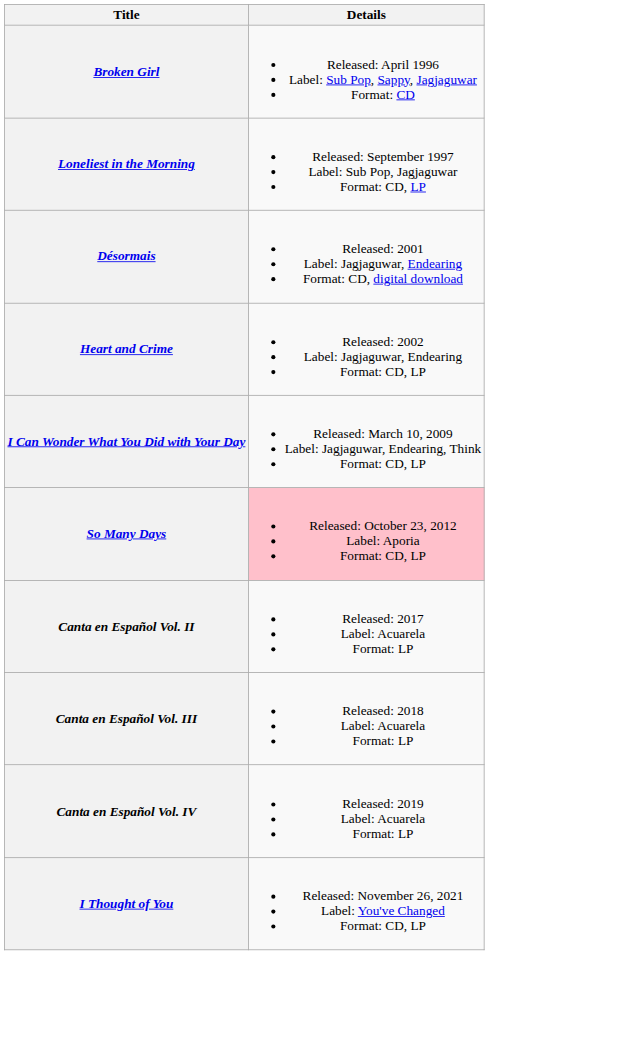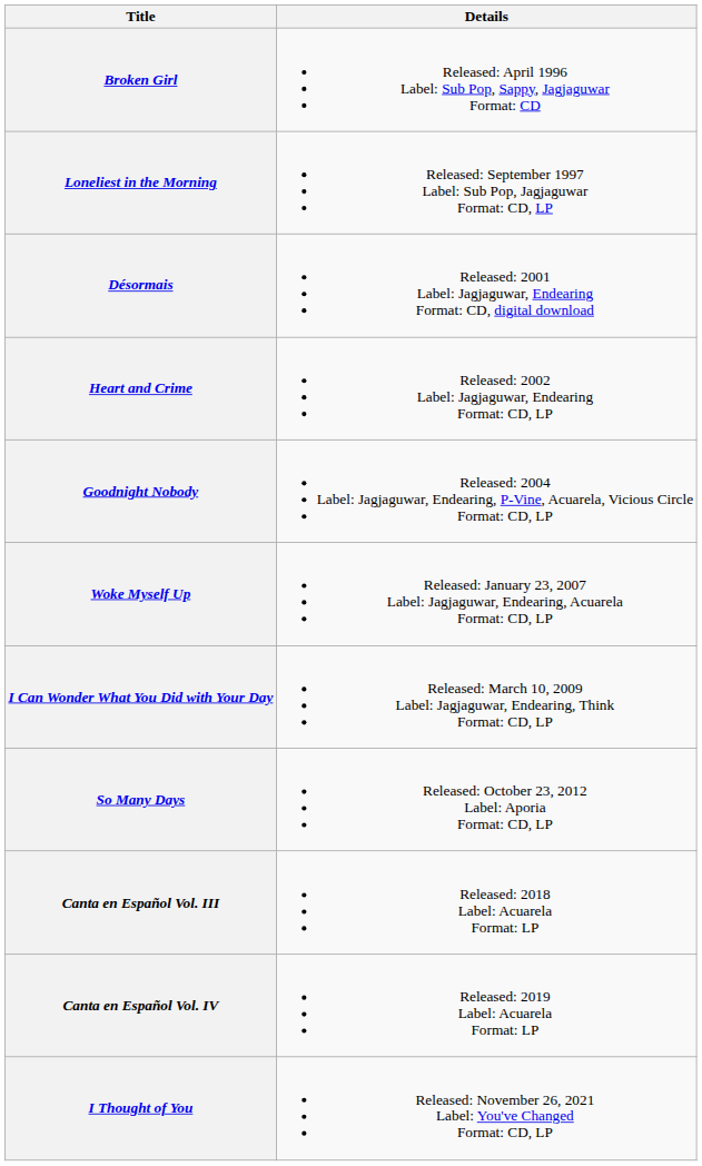+ row: Goodnight Nobody | Released: 2004 Label: Jagjaguwar, Endearing, P-Vine, Acuarela, Vicious Circle Format: CD, LP
+ row: Woke Myself Up | Released: January 23, 2007 Label: Jagjaguwar, Endearing, Acuarela Format: CD, LP
So Many Days | Details: pink background -> no background
- row: Canta en Español Vol. II | Released: 2017 Label: Acuarela Format: LP
